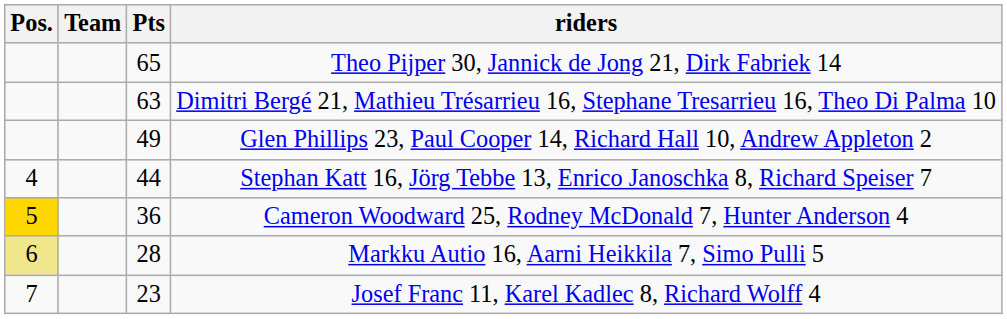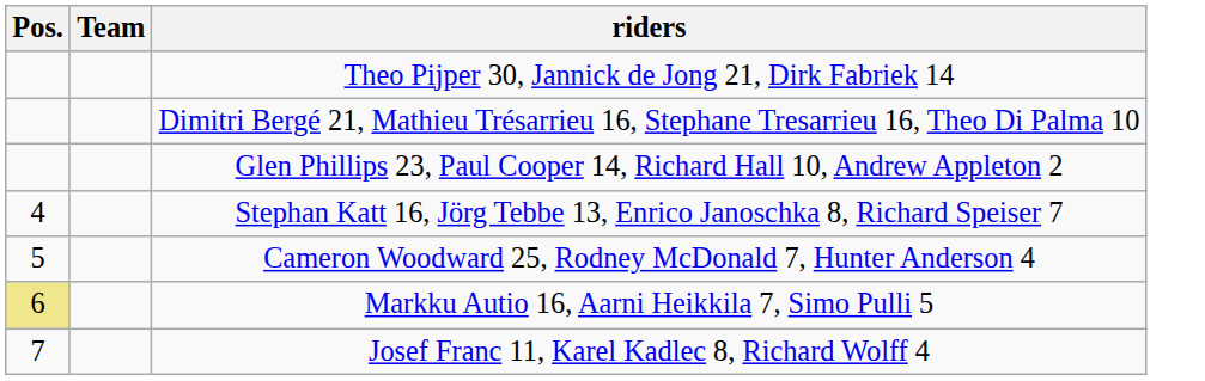- column: Pts | 65 | 63 | 49 | 44 | 36 | 28 | 23
Cameron Woodward 25, Rodney McDonald 7, Hunter Anderson 4 | Pos.: gold background -> no background
